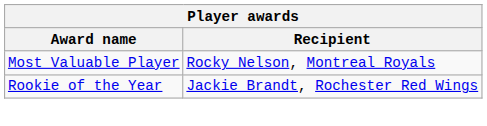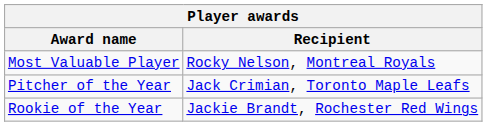+ row: Pitcher of the Year | Jack Crimian, Toronto Maple Leafs
